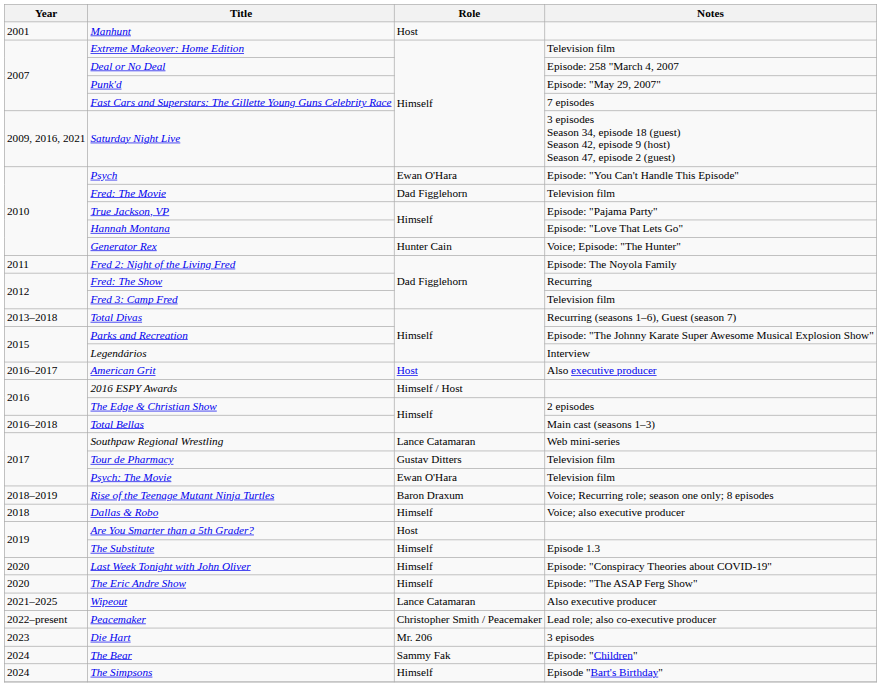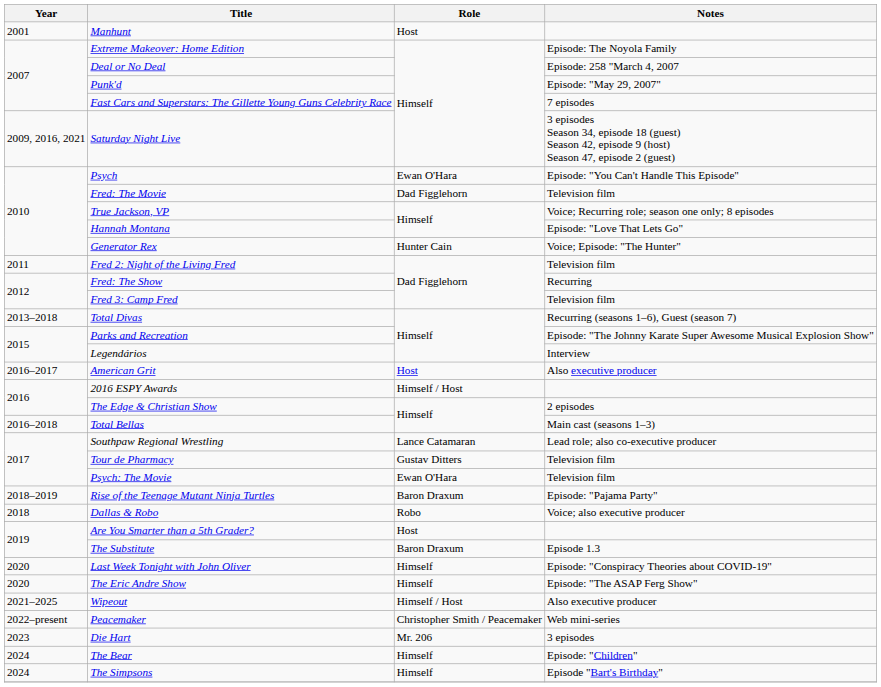Extreme Makeover: Home Edition | Notes: Television film -> Episode: The Noyola Family
True Jackson, VP | Notes: Episode: "Pajama Party" -> Voice; Recurring role; season one only; 8 episodes
Fred 2: Night of the Living Fred | Notes: Episode: The Noyola Family -> Television film
Southpaw Regional Wrestling | Notes: Web mini-series -> Lead role; also co-executive producer
Rise of the Teenage Mutant Ninja Turtles | Notes: Voice; Recurring role; season one only; 8 episodes -> Episode: "Pajama Party"
Dallas & Robo | Role: Himself -> Robo
The Substitute | Role: Himself -> Baron Draxum
Wipeout | Role: Lance Catamaran -> Himself / Host
Peacemaker | Notes: Lead role; also co-executive producer -> Web mini-series
The Bear | Role: Sammy Fak -> Himself
